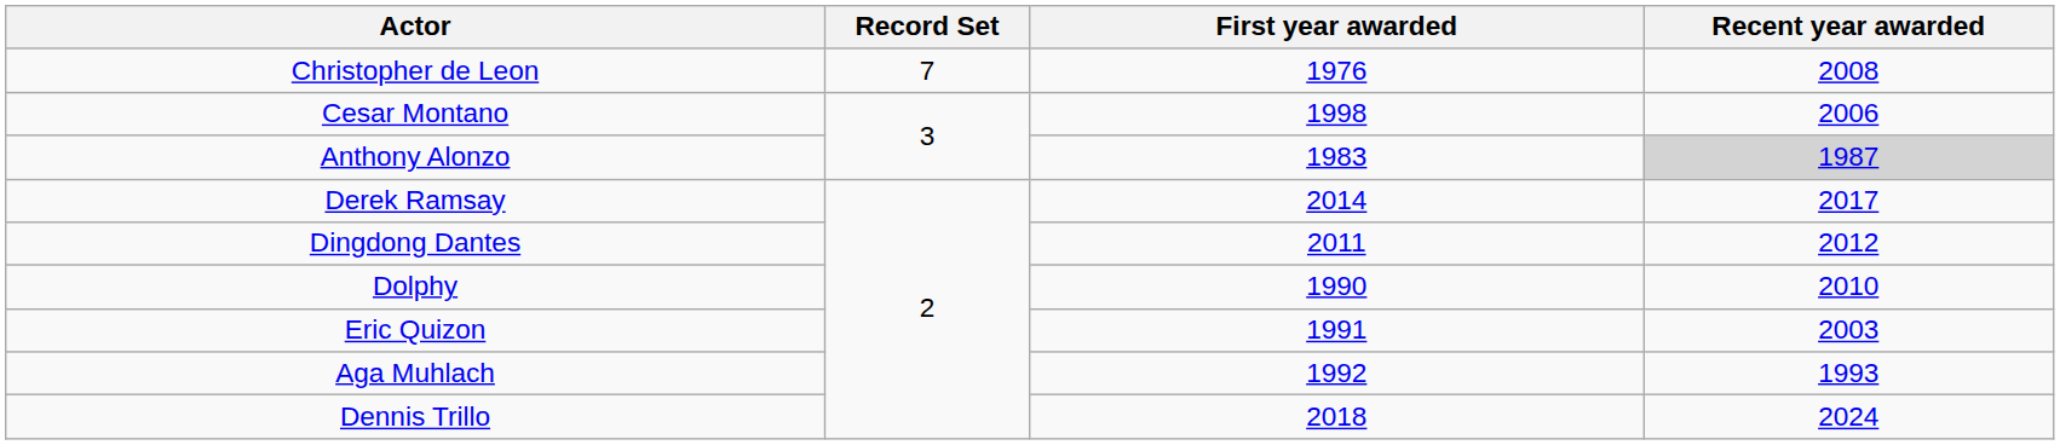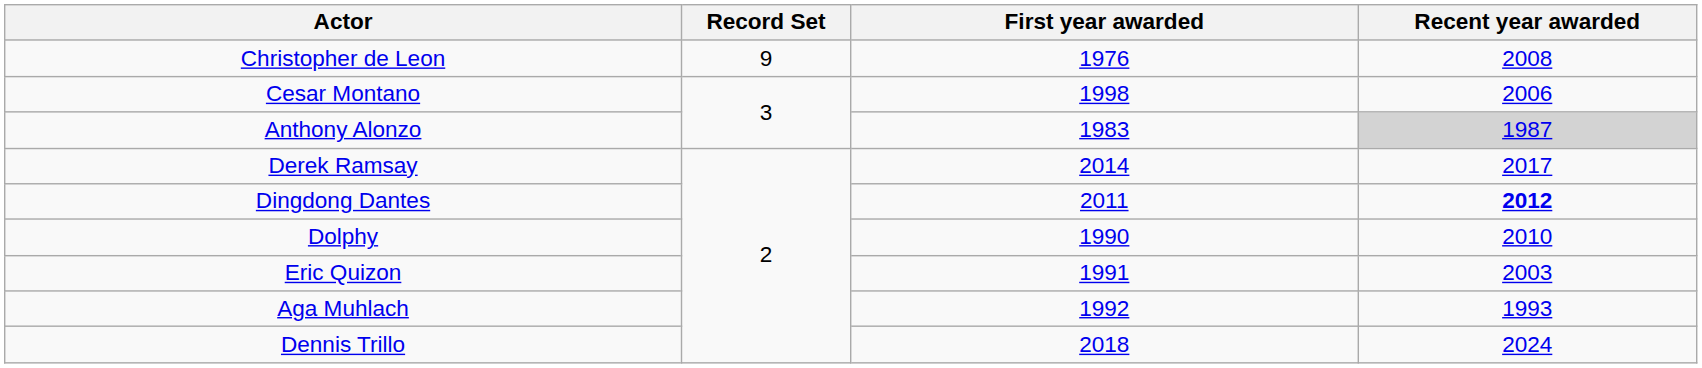Christopher de Leon | Record Set: 7 -> 9
Dingdong Dantes | Recent year awarded: normal -> bold
